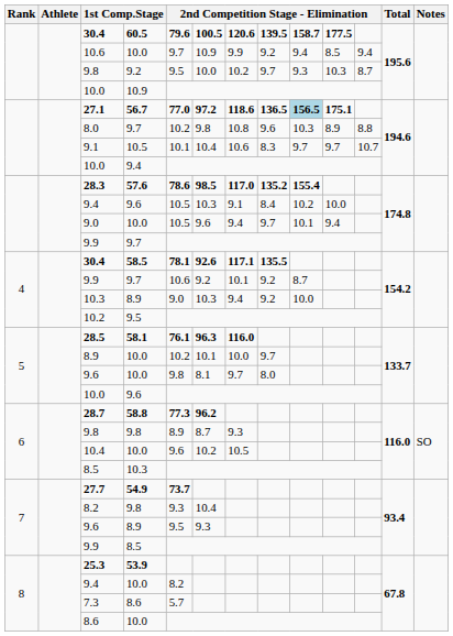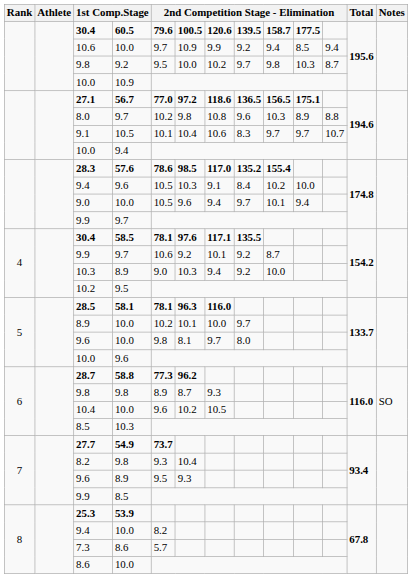9.8 / 9.2 | column 9: 9.3 -> 9.8
27.1 | column 9: lightblue background -> no background
30.4 / 58.5 | column 6: 92.6 -> 97.6
28.5 | column 5: 76.1 -> 78.1
